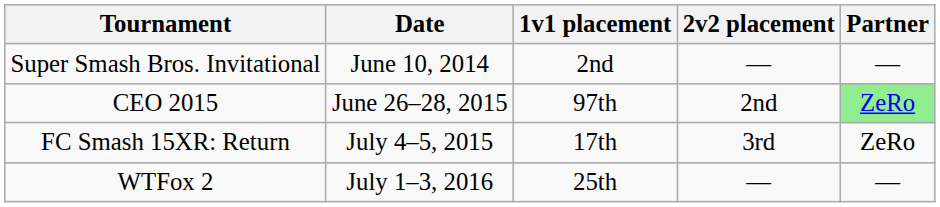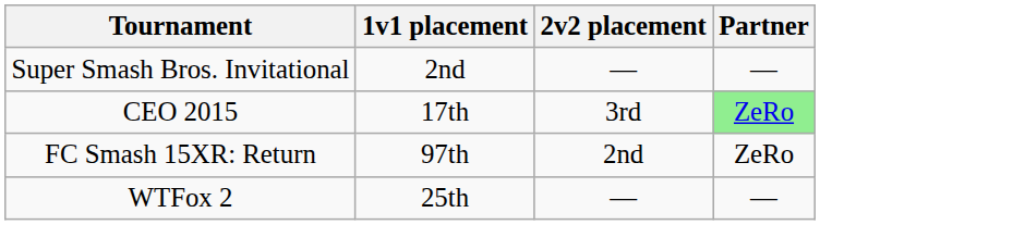- column: Date | June 10, 2014 | June 26–28, 2015 | July 4–5, 2015 | July 1–3, 2016
CEO 2015 | 1v1 placement: 97th -> 17th
CEO 2015 | 2v2 placement: 2nd -> 3rd
FC Smash 15XR: Return | 1v1 placement: 17th -> 97th
FC Smash 15XR: Return | 2v2 placement: 3rd -> 2nd
